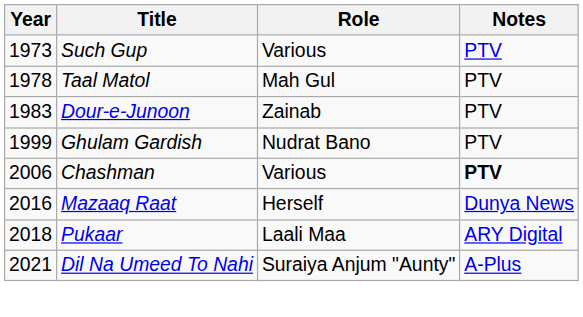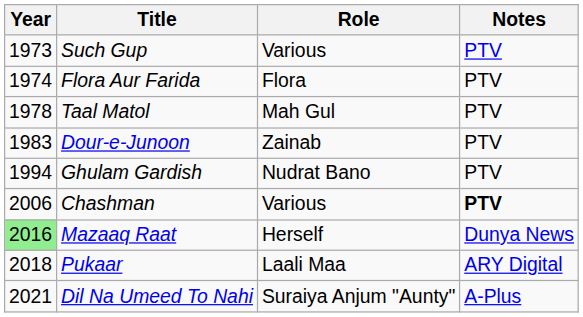+ row: 1974 | Flora Aur Farida | Flora | PTV
Ghulam Gardish | Year: 1999 -> 1994
Mazaaq Raat | Year: no background -> lightgreen background
